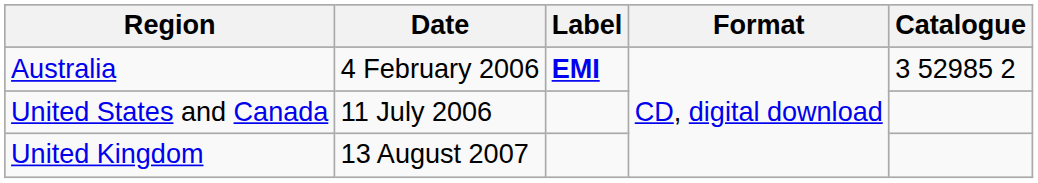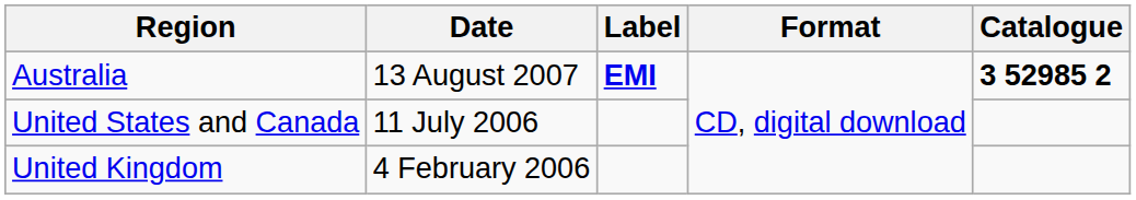Australia | Date: 4 February 2006 -> 13 August 2007
Australia | Catalogue: normal -> bold
United Kingdom | Date: 13 August 2007 -> 4 February 2006
